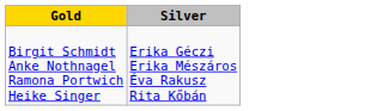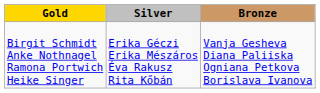+ column: Bronze | Vanja Gesheva Diana Paliiska Ogniana Petkova Borislava Ivanova
